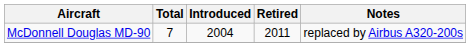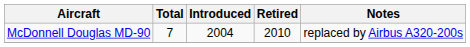McDonnell Douglas MD-90 | Retired: 2011 -> 2010
